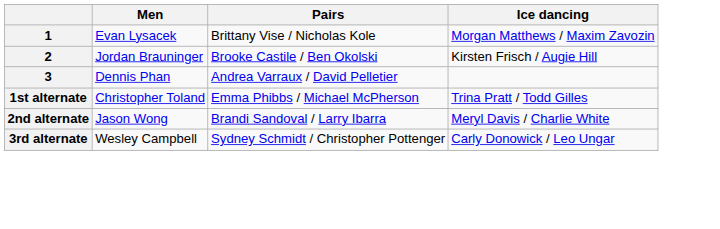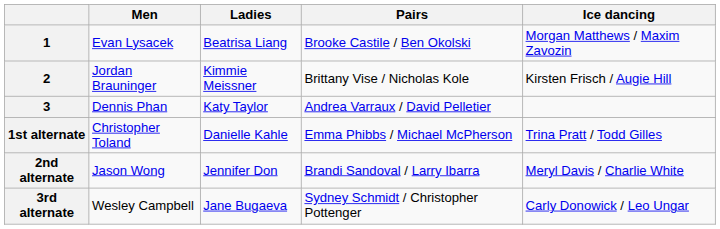+ column: Ladies | Beatrisa Liang | Kimmie Meissner | Katy Taylor | Danielle Kahle | Jennifer Don | Jane Bugaeva
1 | Pairs: Brittany Vise / Nicholas Kole -> Brooke Castile / Ben Okolski
2 | Pairs: Brooke Castile / Ben Okolski -> Brittany Vise / Nicholas Kole
